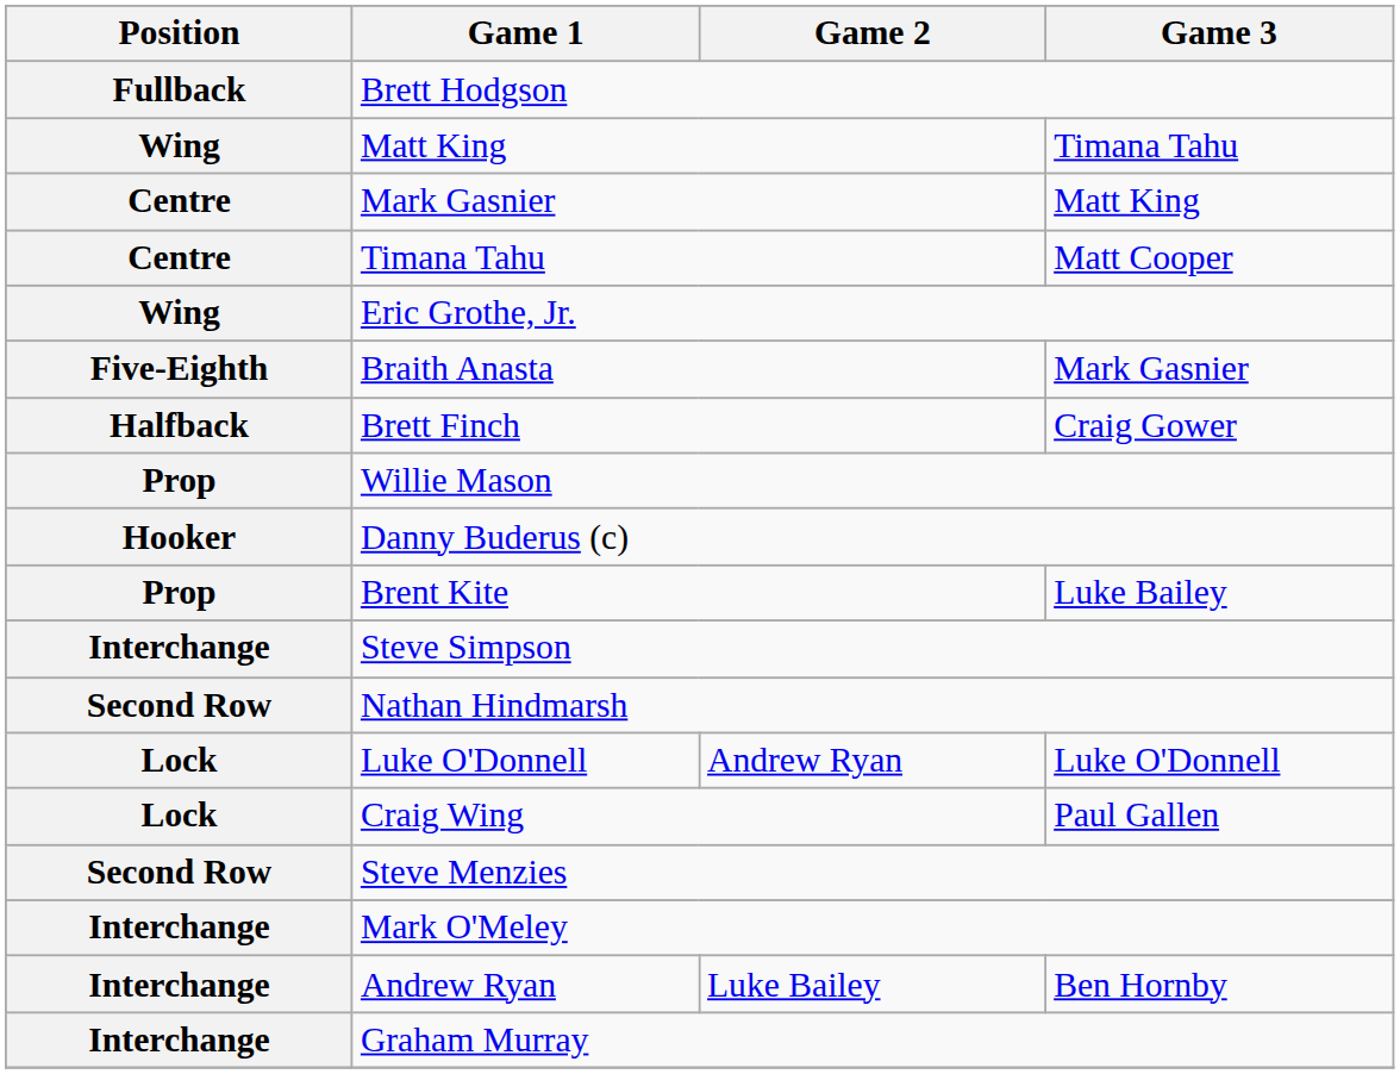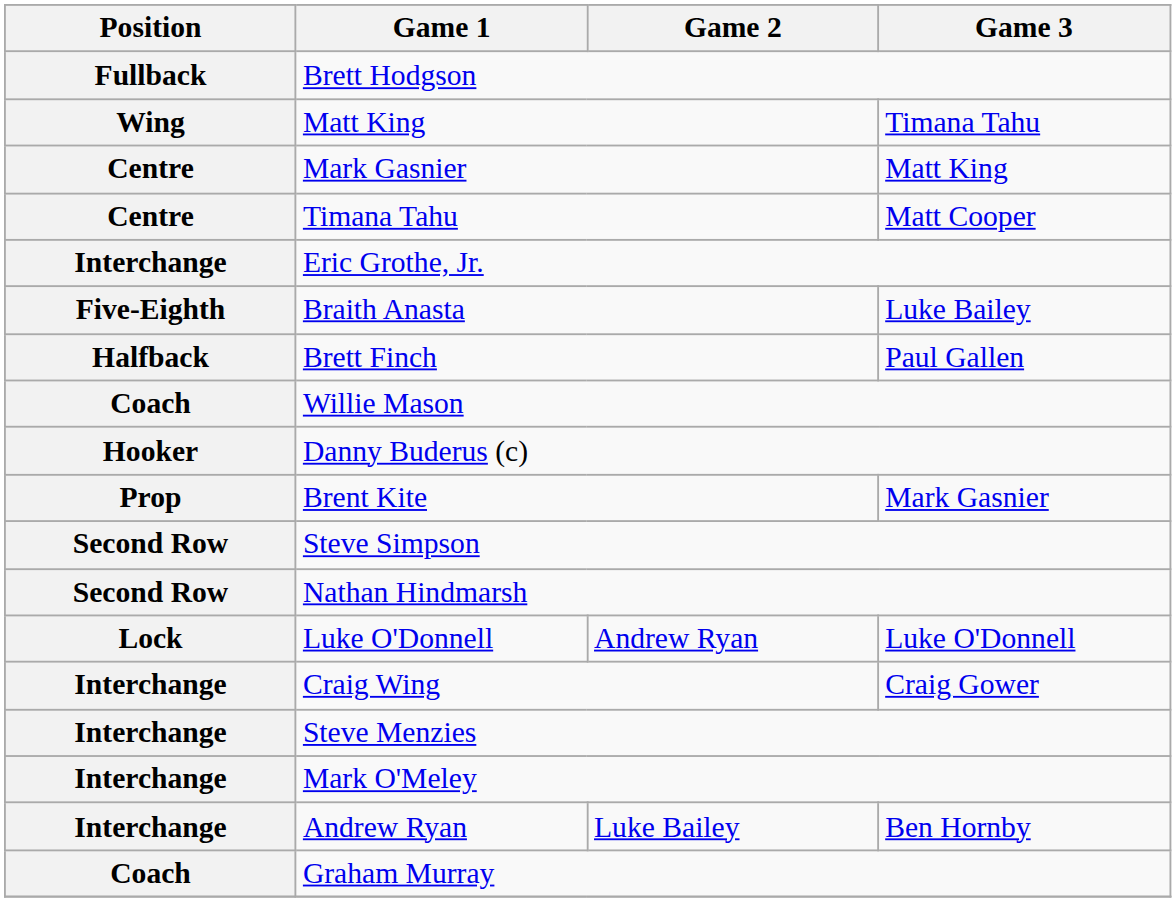Eric Grothe, Jr. | Position: Wing -> Interchange
Braith Anasta | Game 3: Mark Gasnier -> Luke Bailey
Brett Finch | Game 3: Craig Gower -> Paul Gallen
Willie Mason | Position: Prop -> Coach
Brent Kite | Game 3: Luke Bailey -> Mark Gasnier
Steve Simpson | Position: Interchange -> Second Row
Craig Wing | Position: Lock -> Interchange
Craig Wing | Game 3: Paul Gallen -> Craig Gower
Steve Menzies | Position: Second Row -> Interchange
Graham Murray | Position: Interchange -> Coach
